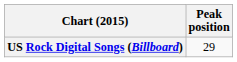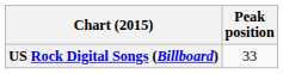US Rock Digital Songs (Billboard) | Peak position: 29 -> 33
